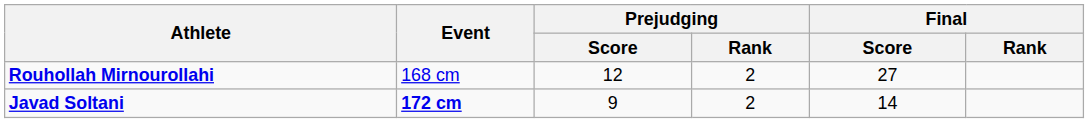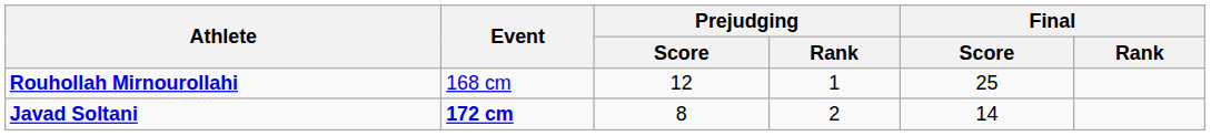Rouhollah Mirnourollahi | Prejudging / Rank: 2 -> 1
Rouhollah Mirnourollahi | Final / Score: 27 -> 25
Javad Soltani | Prejudging / Score: 9 -> 8
